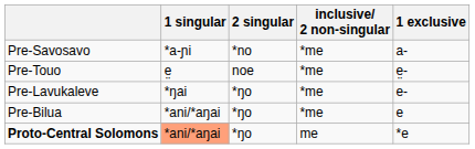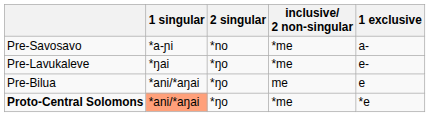- row: Pre-Touo | e̤ | noe | *me | e̤-
Pre-Bilua | inclusive/ 2 non-singular: *me -> me
Proto-Central Solomons | inclusive/ 2 non-singular: me -> *me
